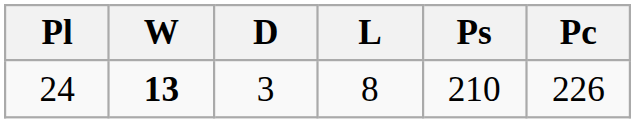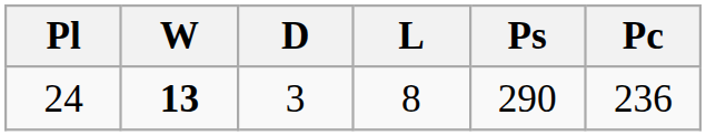24 | Ps: 210 -> 290
24 | Pc: 226 -> 236
